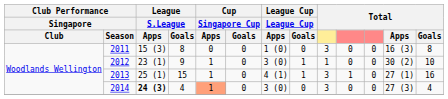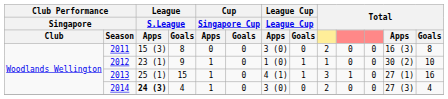2011 | League Cup / Apps: 1 (0) -> 3 (0)
2011 | column 9: 3 -> 2
2012 | League Cup / Apps: 3 (0) -> 1 (0)
2014 | Cup / Singapore Cup / Apps: lightsalmon background -> no background
2014 | column 9: 3 -> 2
